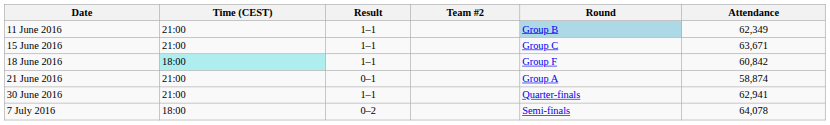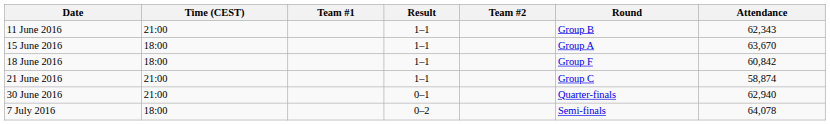+ column: Team #1
11 June 2016 | Round: lightblue background -> no background
11 June 2016 | Attendance: 62,349 -> 62,343
15 June 2016 | Time (CEST): 21:00 -> 18:00
15 June 2016 | Round: Group C -> Group A
15 June 2016 | Attendance: 63,671 -> 63,670
18 June 2016 | Time (CEST): paleturquoise background -> no background
21 June 2016 | Result: 0–1 -> 1–1
21 June 2016 | Round: Group A -> Group C
30 June 2016 | Result: 1–1 -> 0–1
30 June 2016 | Attendance: 62,941 -> 62,940
